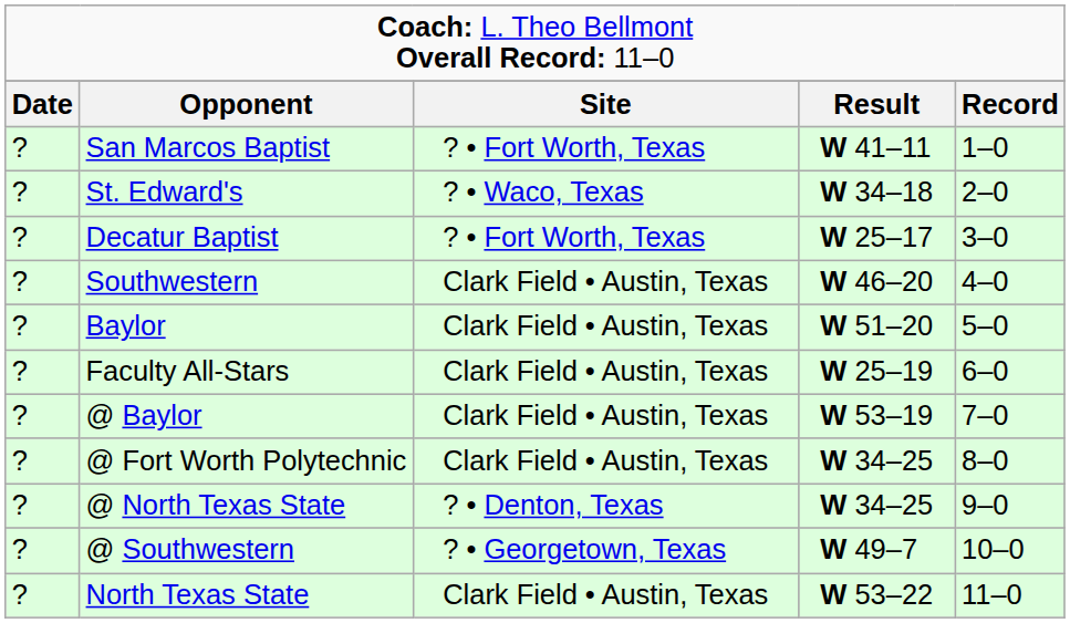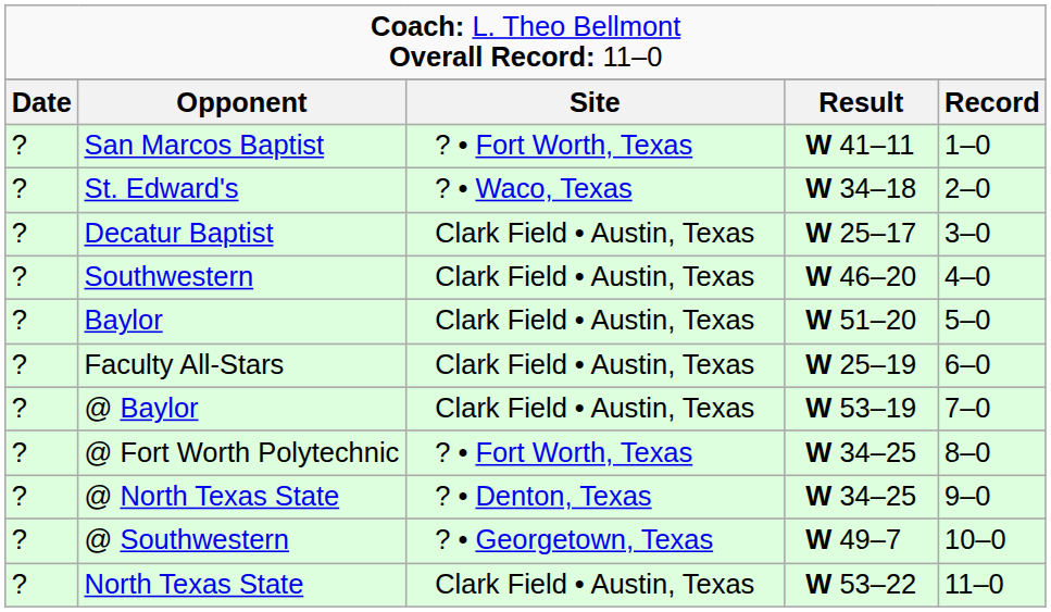Decatur Baptist | column 3: ? • Fort Worth, Texas -> Clark Field • Austin, Texas
@ Fort Worth Polytechnic | column 3: Clark Field • Austin, Texas -> ? • Fort Worth, Texas
